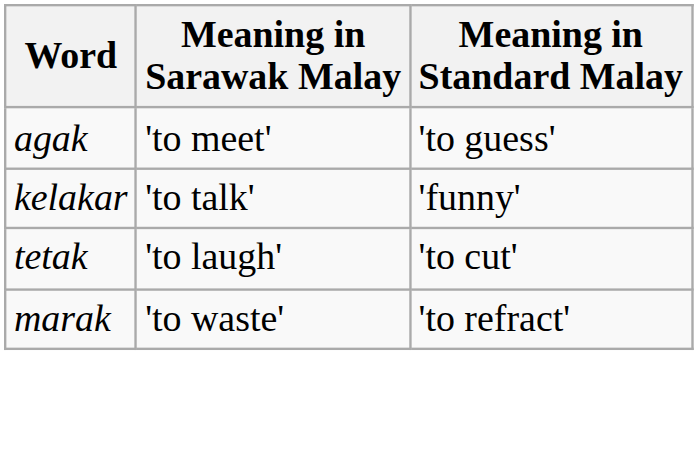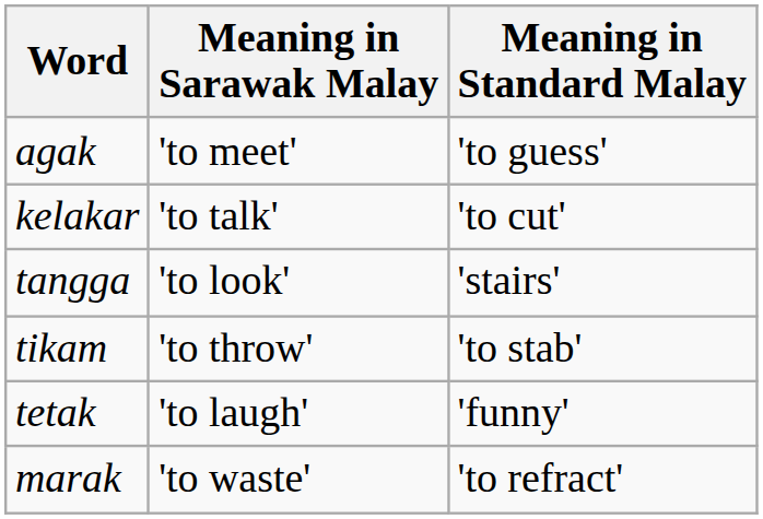kelakar | Meaning in Standard Malay: 'funny' -> 'to cut'
+ row: tangga | 'to look' | 'stairs'
+ row: tikam | 'to throw' | 'to stab'
tetak | Meaning in Standard Malay: 'to cut' -> 'funny'
